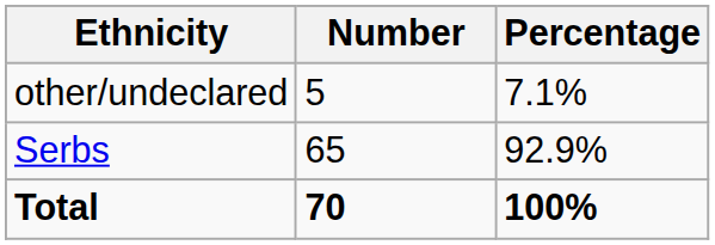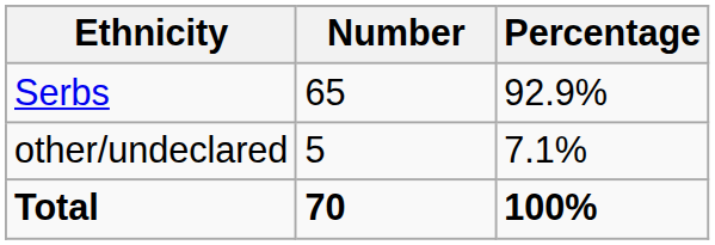rows swapped: Serbs <-> other/undeclared
